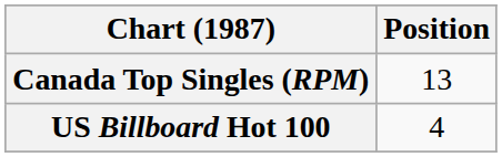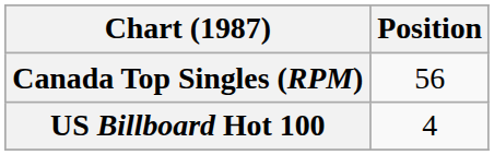Canada Top Singles (RPM) | Position: 13 -> 56
